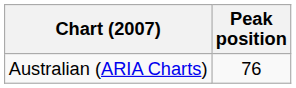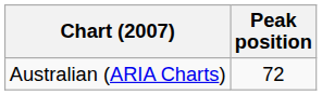Australian (ARIA Charts) | Peak position: 76 -> 72
